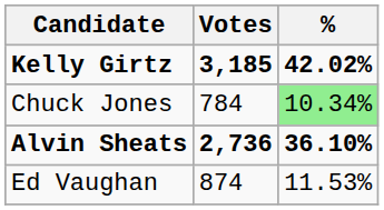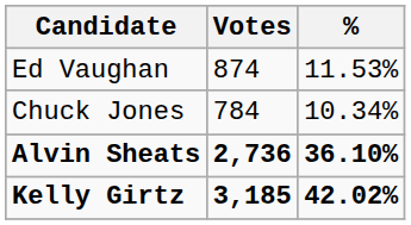rows swapped: Kelly Girtz <-> Ed Vaughan
Chuck Jones | %: lightgreen background -> no background
